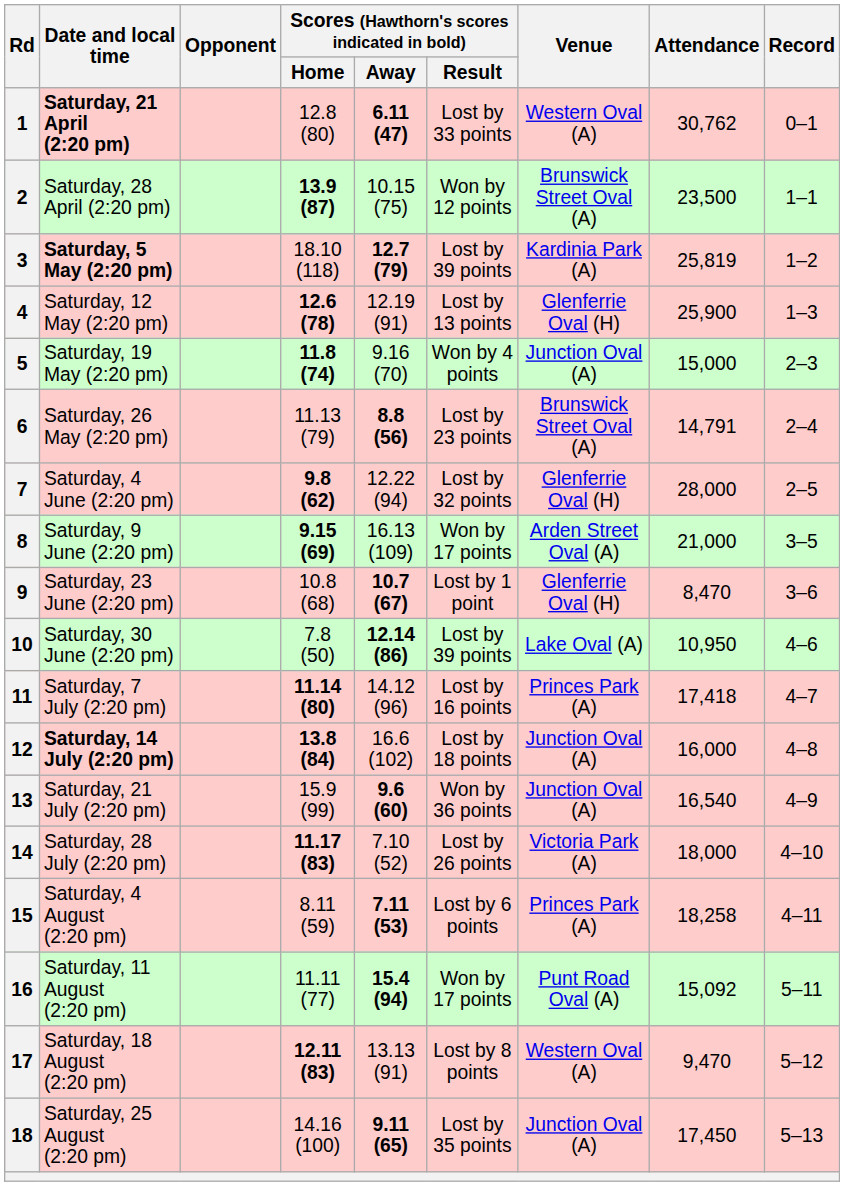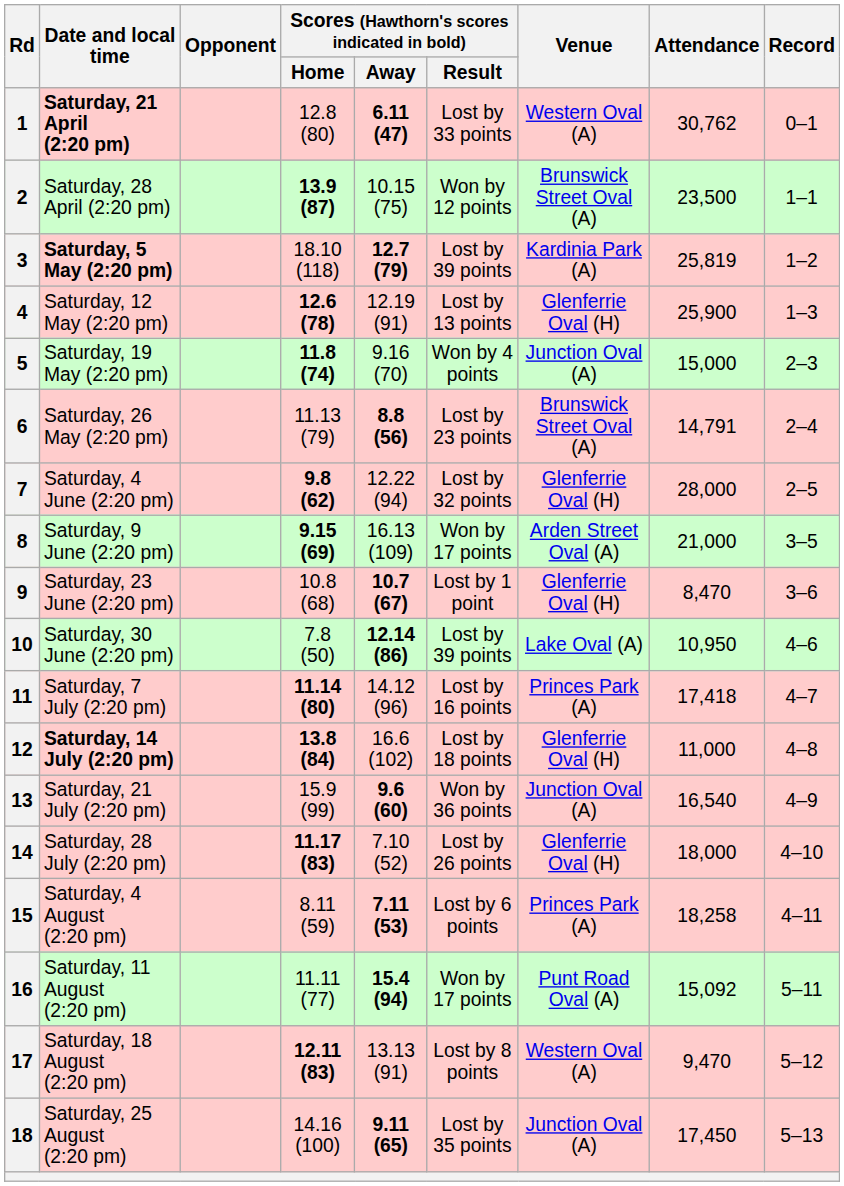12 | Venue: Junction Oval (A) -> Glenferrie Oval (H)
12 | Attendance: 16,000 -> 11,000
14 | Venue: Victoria Park (A) -> Glenferrie Oval (H)
